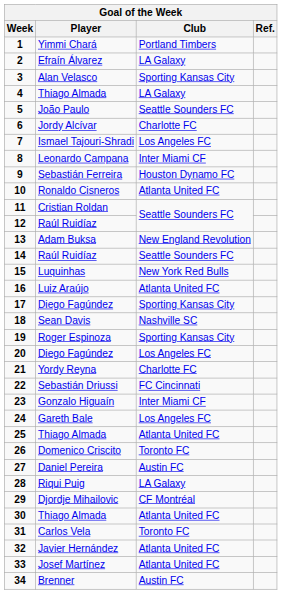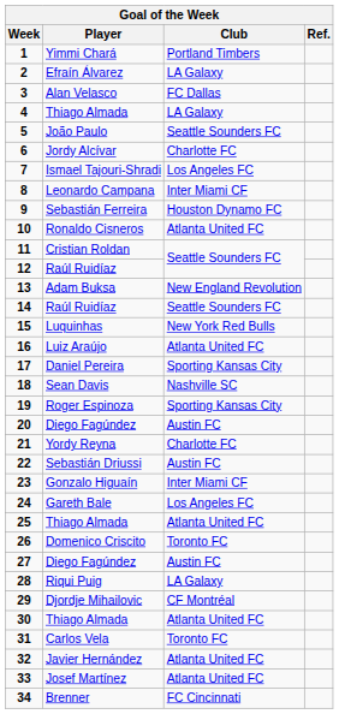3 | Club: Sporting Kansas City -> FC Dallas
17 | Player: Diego Fagúndez -> Daniel Pereira
20 | Club: Los Angeles FC -> Austin FC
22 | Club: FC Cincinnati -> Austin FC
27 | Player: Daniel Pereira -> Diego Fagúndez
34 | Club: Austin FC -> FC Cincinnati
